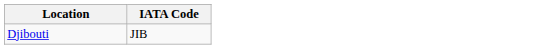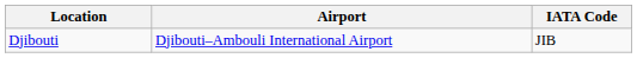+ column: Airport | Djibouti–Ambouli International Airport
